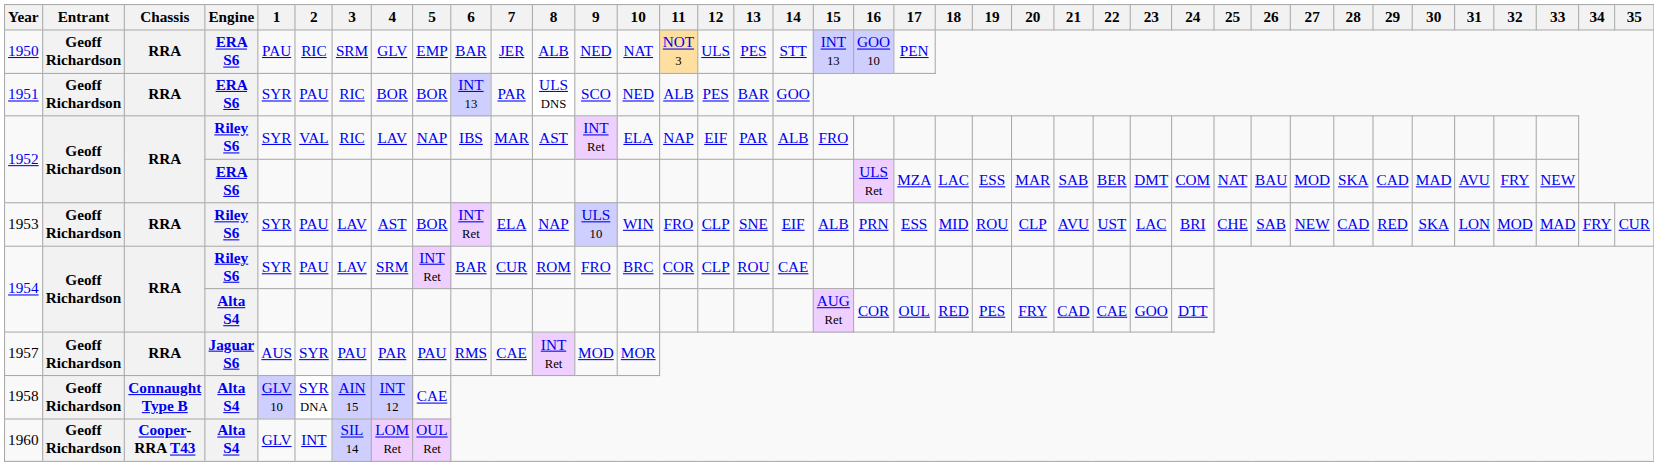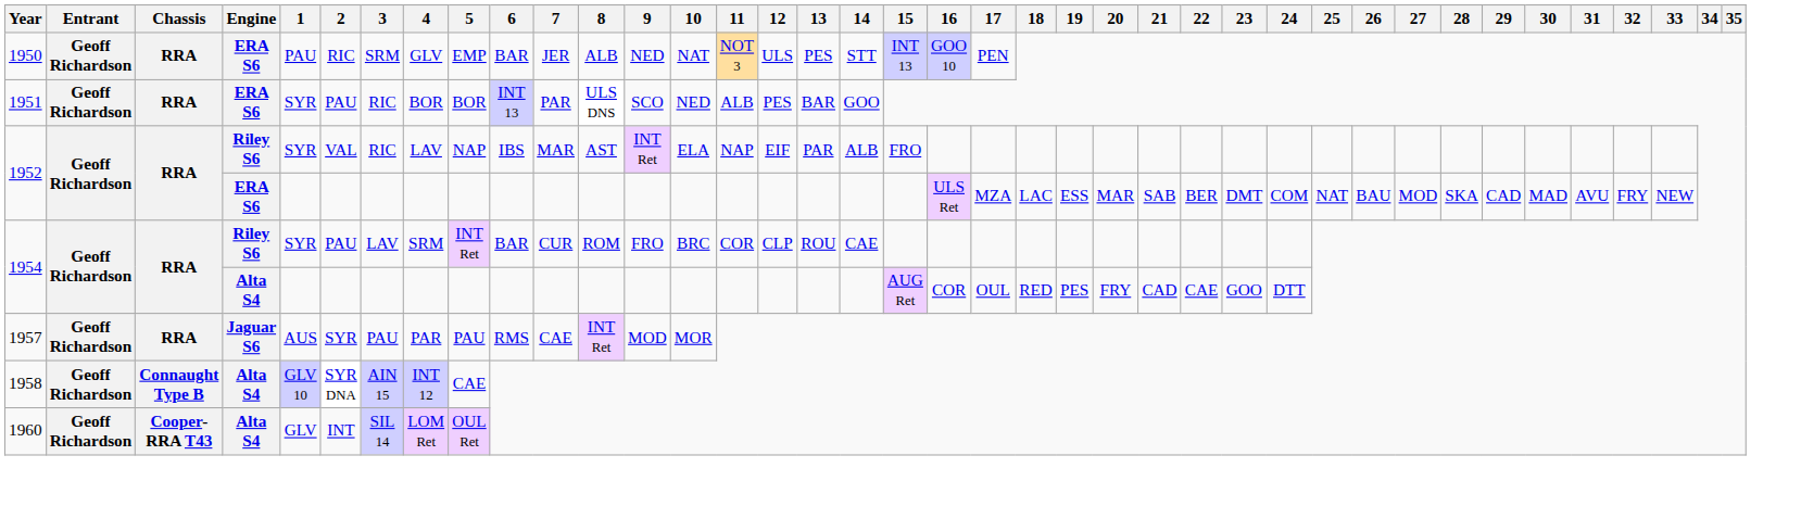- row: 1953 | Geoff Richardson | RRA | Riley S6 | SYR | PAU | LAV | AST | BOR | INT Ret | ELA | NAP | ULS 10 | WIN | FRO | CLP | SNE | EIF | ALB | PRN | ESS | MID | ROU | CLP | AVU | UST | LAC | BRI | CHE | SAB | NEW | CAD | RED | SKA | LON | MOD | MAD | FRY | CUR
